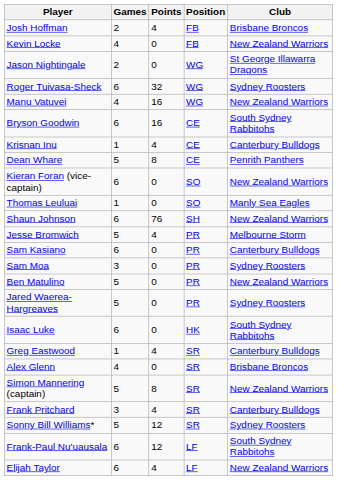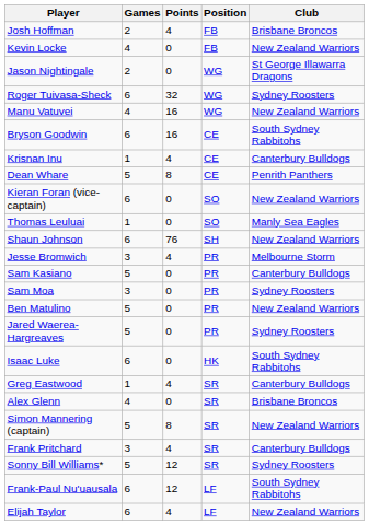Jesse Bromwich | Games: 5 -> 3
Sam Kasiano | Games: 6 -> 5
